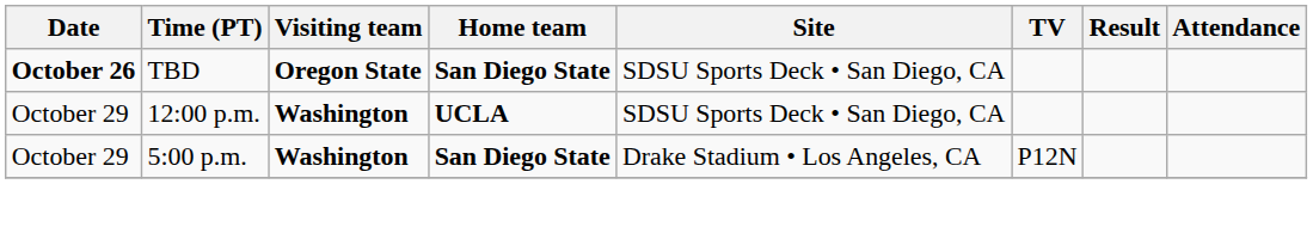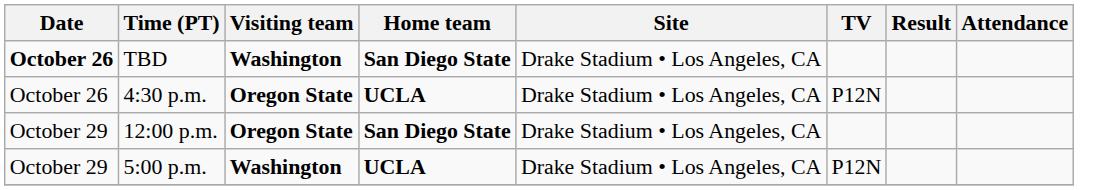TBD | Visiting team: Oregon State -> Washington
TBD | Site: SDSU Sports Deck • San Diego, CA -> Drake Stadium • Los Angeles, CA
+ row: October 26 | 4:30 p.m. | Oregon State | UCLA | Drake Stadium • Los Angeles, CA | P12N
12:00 p.m. | Visiting team: Washington -> Oregon State
12:00 p.m. | Home team: UCLA -> San Diego State
12:00 p.m. | Site: SDSU Sports Deck • San Diego, CA -> Drake Stadium • Los Angeles, CA
5:00 p.m. | Home team: San Diego State -> UCLA
